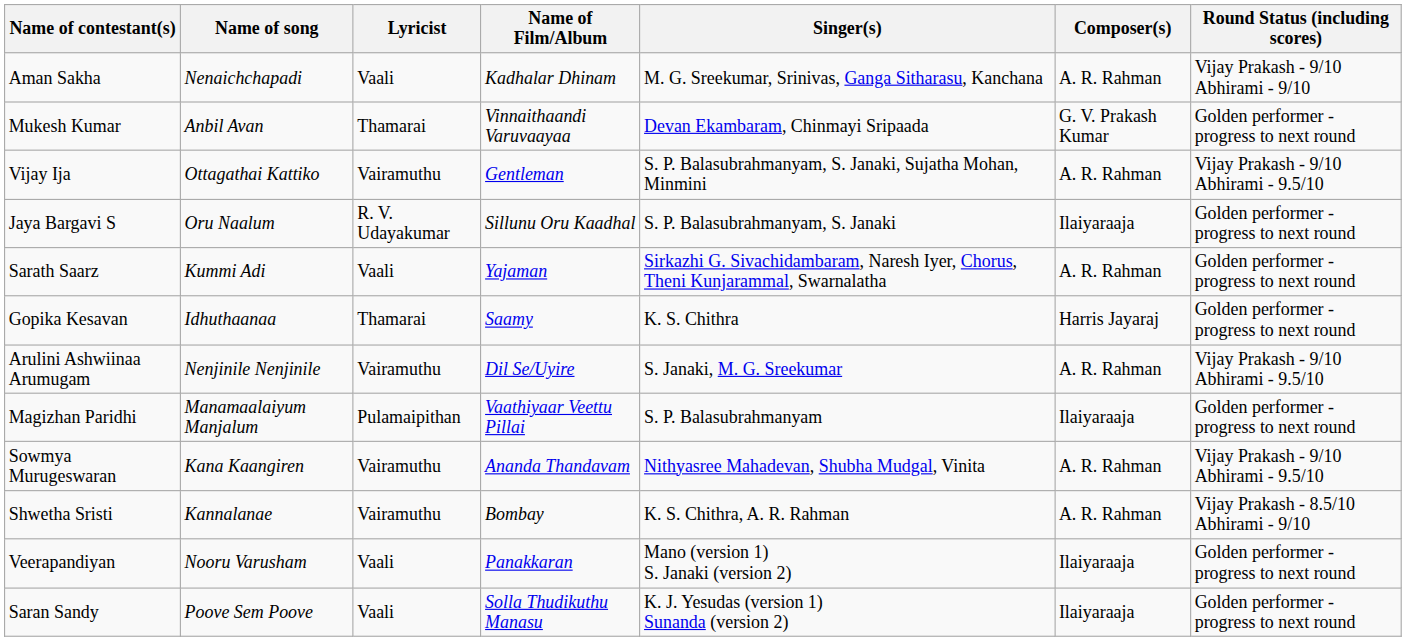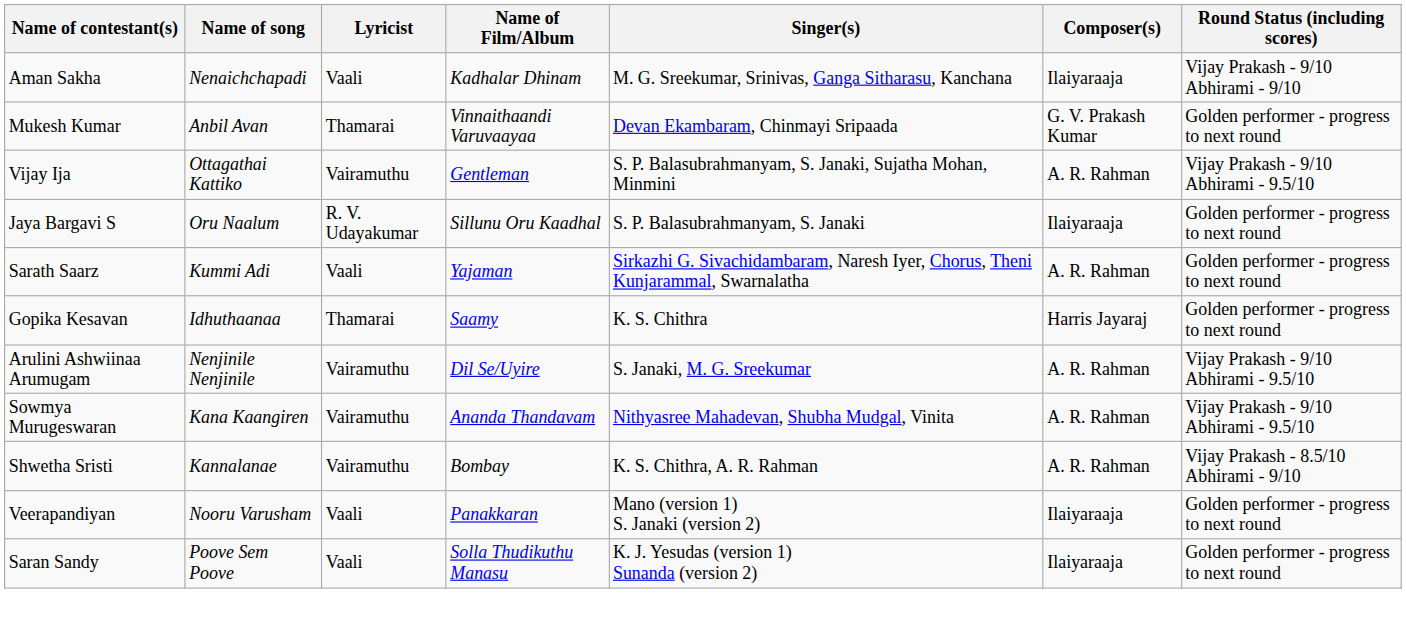Aman Sakha | Composer(s): A. R. Rahman -> Ilaiyaraaja
- row: Magizhan Paridhi | Manamaalaiyum Manjalum | Pulamaipithan | Vaathiyaar Veettu Pillai | S. P. Balasubrahmanyam | Ilaiyaraaja | Golden performer - progress to next round
